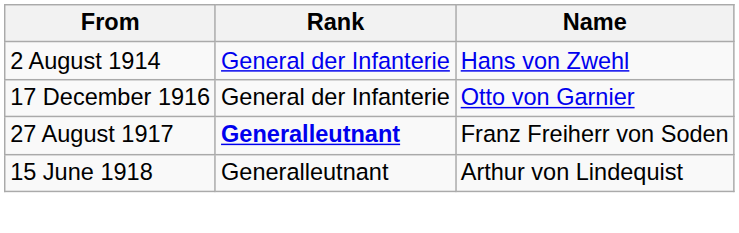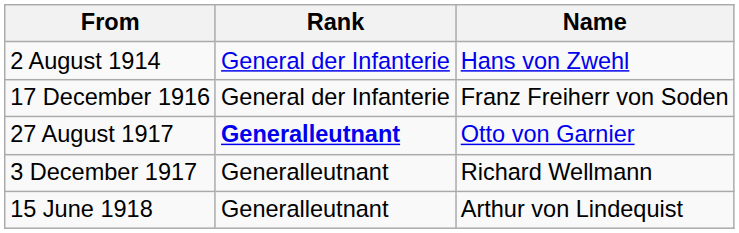17 December 1916 | Name: Otto von Garnier -> Franz Freiherr von Soden
27 August 1917 | Name: Franz Freiherr von Soden -> Otto von Garnier
+ row: 3 December 1917 | Generalleutnant | Richard Wellmann
